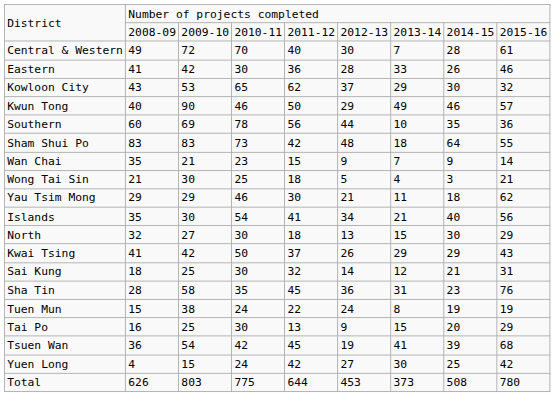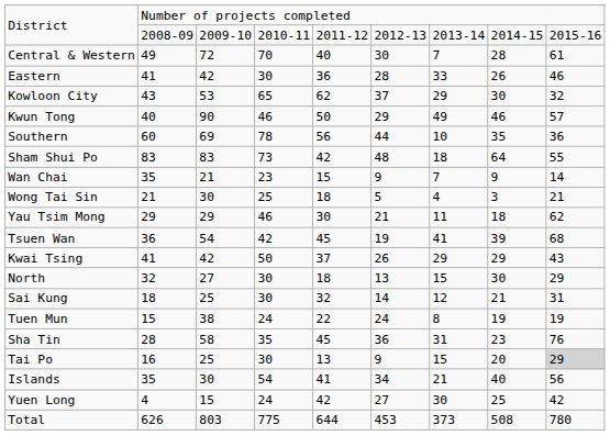rows swapped: Islands <-> Tsuen Wan
rows swapped: Kwai Tsing <-> North
rows swapped: Sha Tin <-> Tuen Mun
Tai Po | column 9: no background -> lightgrey background
